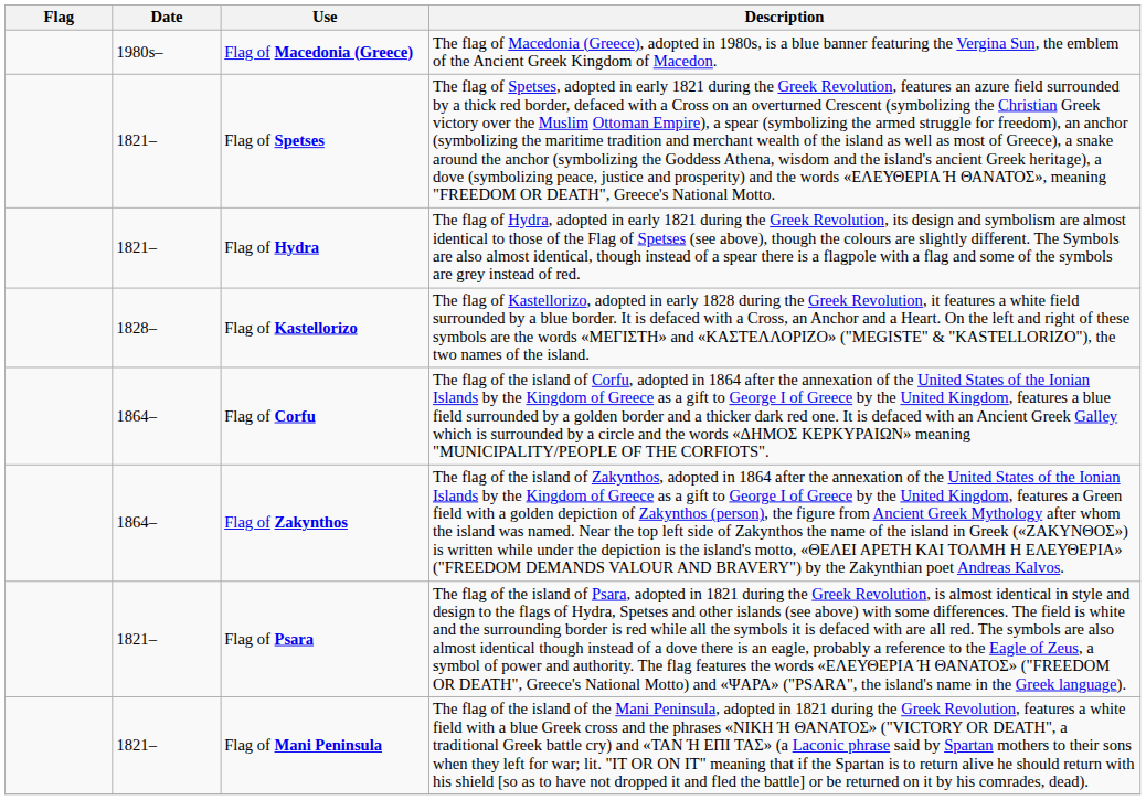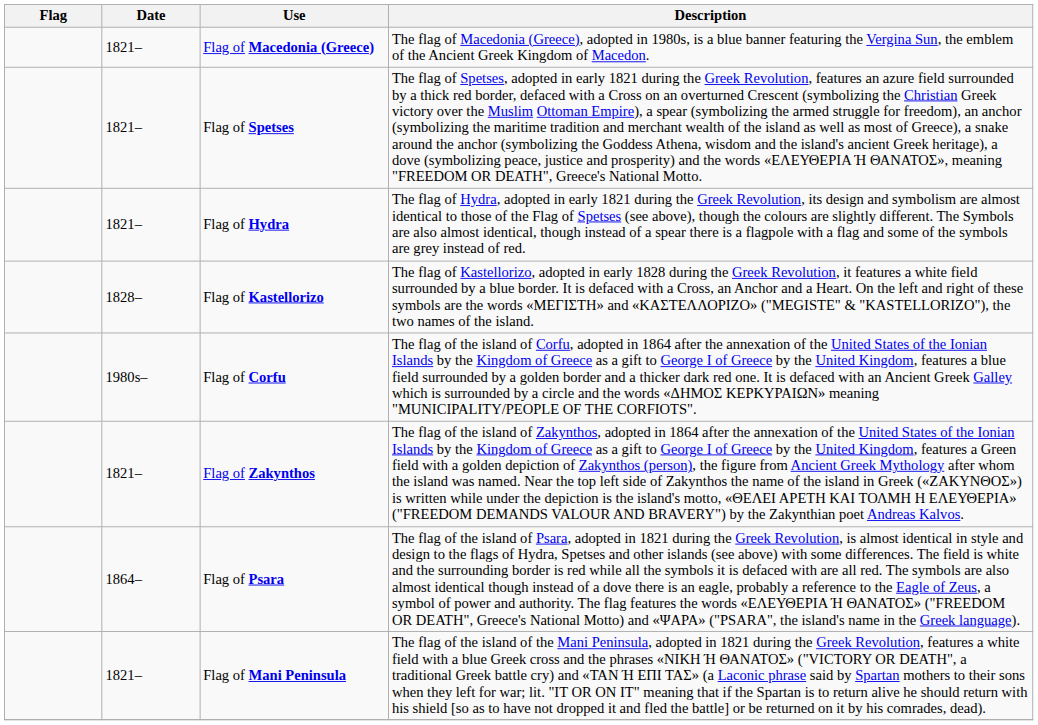Flag of Macedonia (Greece) | Date: 1980s– -> 1821–
Flag of Corfu | Date: 1864– -> 1980s–
Flag of Zakynthos | Date: 1864– -> 1821–
Flag of Psara | Date: 1821– -> 1864–
